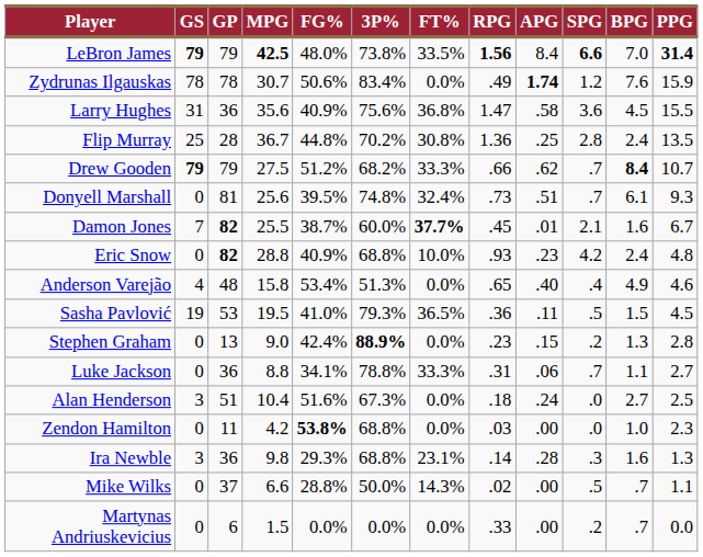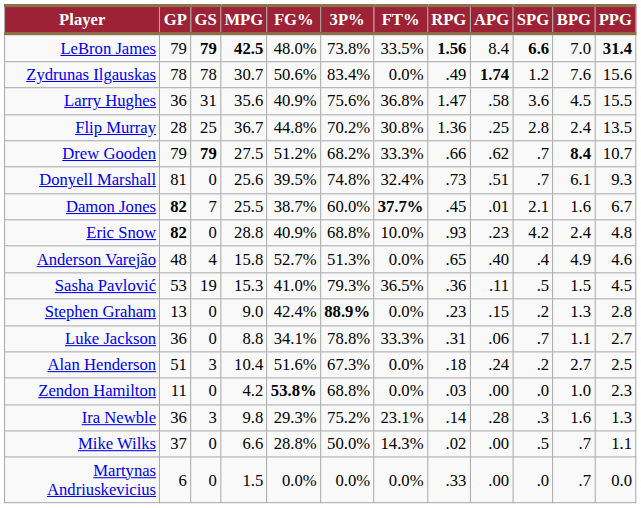columns swapped: GP <-> GS
Zydrunas Ilgauskas | PPG: 15.9 -> 15.6
Anderson Varejão | FG%: 53.4% -> 52.7%
Sasha Pavlović | MPG: 19.5 -> 15.3
Alan Henderson | SPG: .0 -> .2
Ira Newble | 3P%: 68.8% -> 75.2%
Martynas Andriuskevicius | SPG: .2 -> .0
